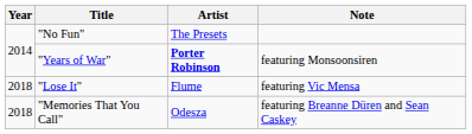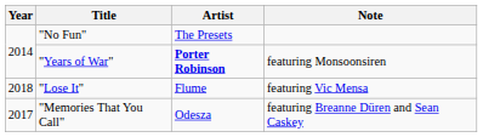"Memories That You Call" | Year: 2018 -> 2017
